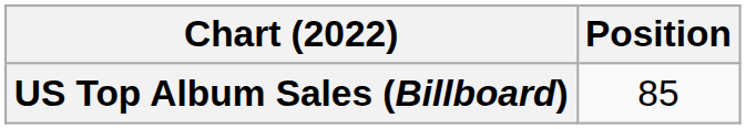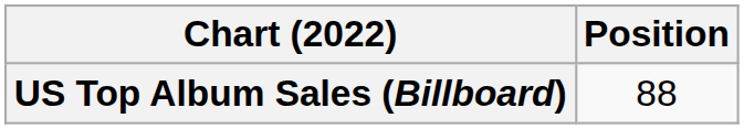US Top Album Sales (Billboard) | Position: 85 -> 88
